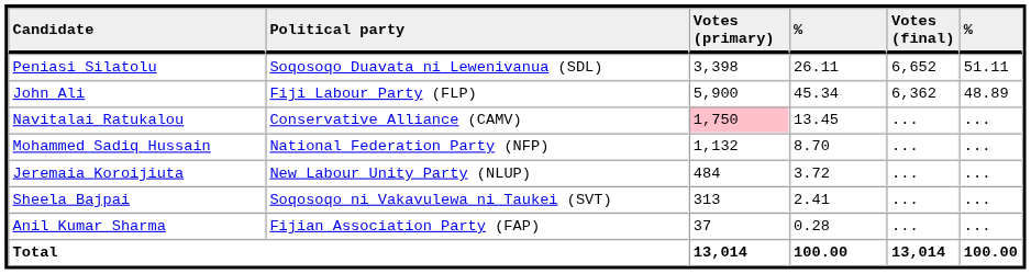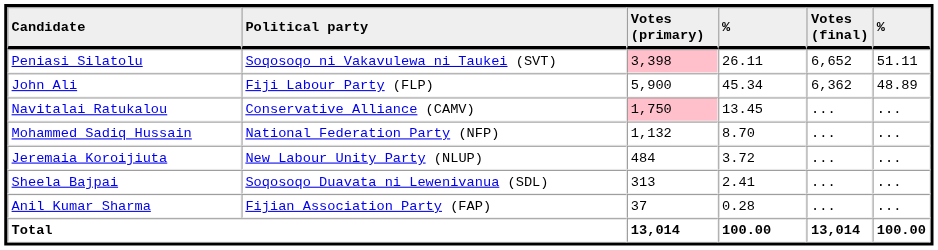Peniasi Silatolu | Political party: Soqosoqo Duavata ni Lewenivanua (SDL) -> Soqosoqo ni Vakavulewa ni Taukei (SVT)
Peniasi Silatolu | Votes (primary): no background -> pink background
Sheela Bajpai | Political party: Soqosoqo ni Vakavulewa ni Taukei (SVT) -> Soqosoqo Duavata ni Lewenivanua (SDL)
